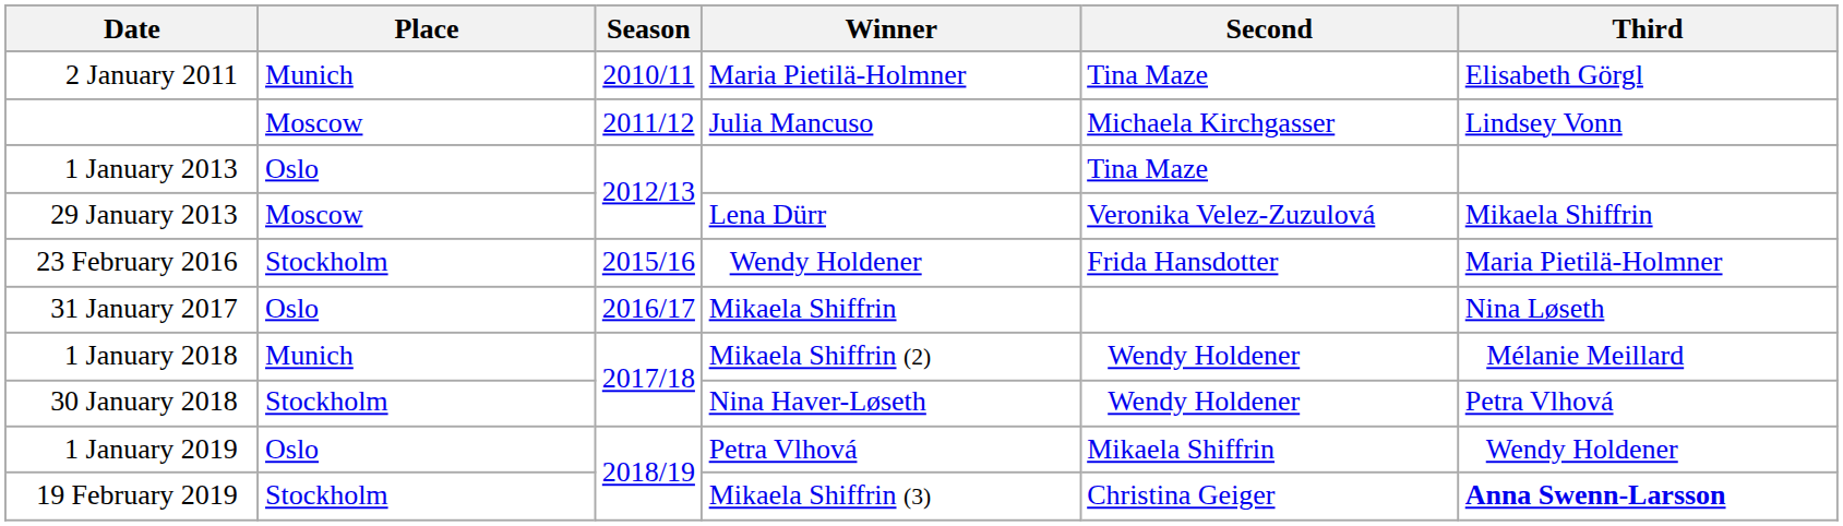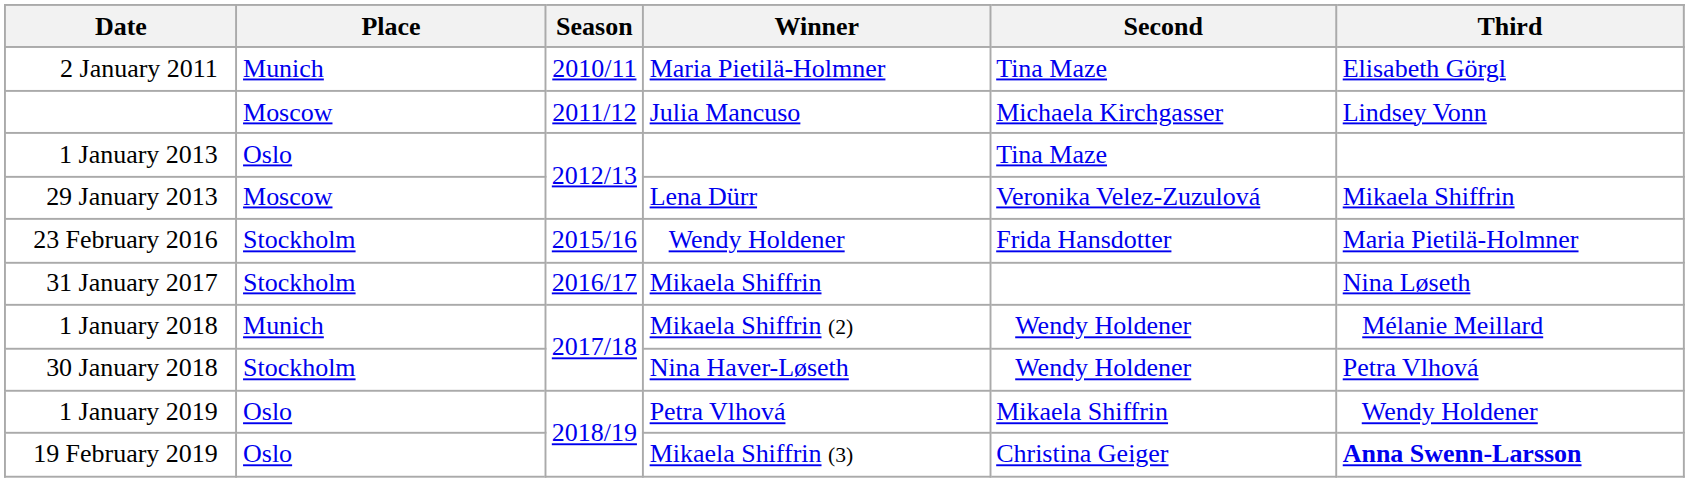31 January 2017 | Place: Oslo -> Stockholm
19 February 2019 | Place: Stockholm -> Oslo
